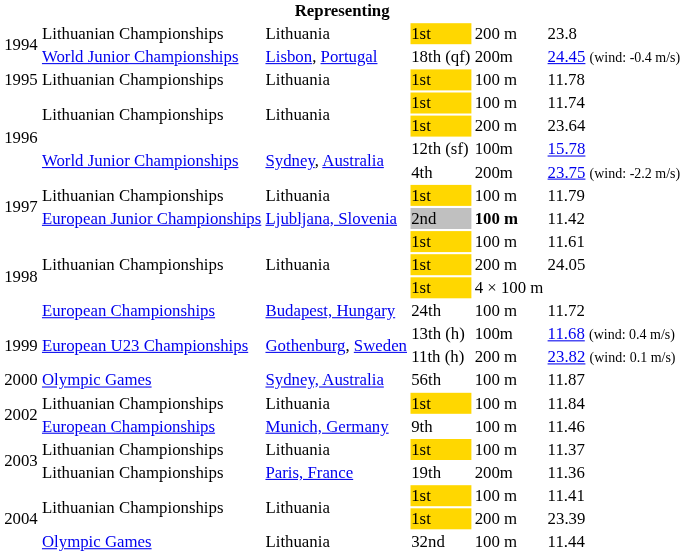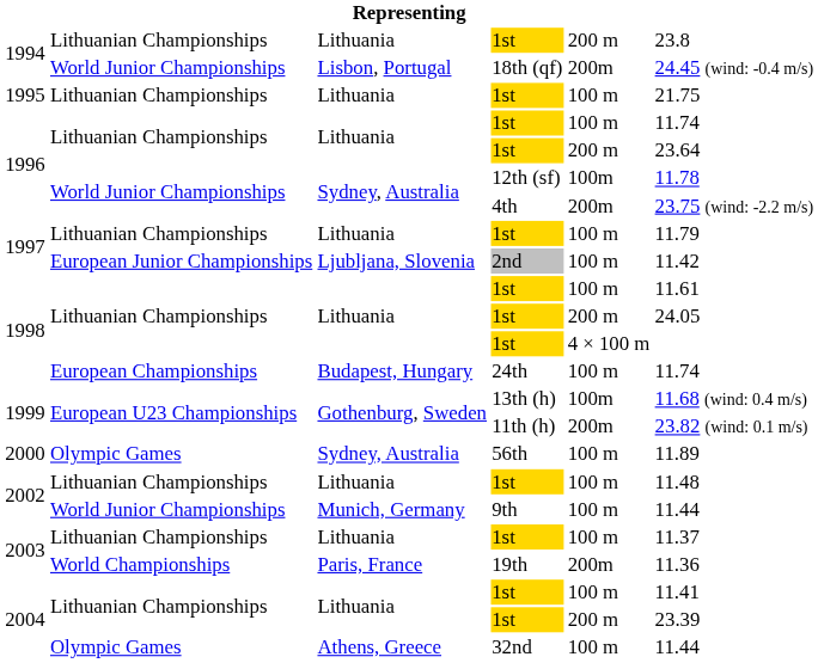1995 / 1st | column 6: 11.78 -> 21.75
12th (sf) | column 6: 15.78 -> 11.78
2nd | column 5: bold -> normal
24th | column 6: 11.72 -> 11.74
11th (h) | column 5: 200 m -> 200m
56th | column 6: 11.87 -> 11.89
2002 / 1st | column 6: 11.84 -> 11.48
9th | column 2: European Championships -> World Junior Championships
9th | column 6: 11.46 -> 11.44
19th | column 2: Lithuanian Championships -> World Championships
32nd | column 3: Lithuania -> Athens, Greece
